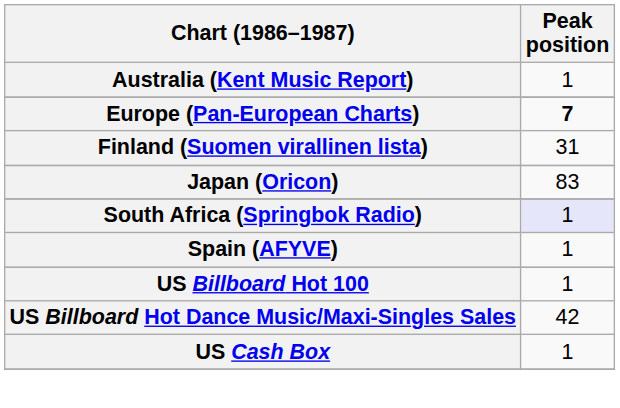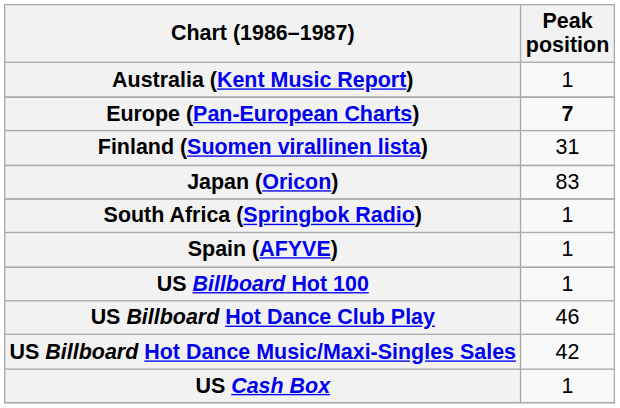South Africa (Springbok Radio) | Peak position: lavender background -> no background
+ row: US Billboard Hot Dance Club Play | 46
